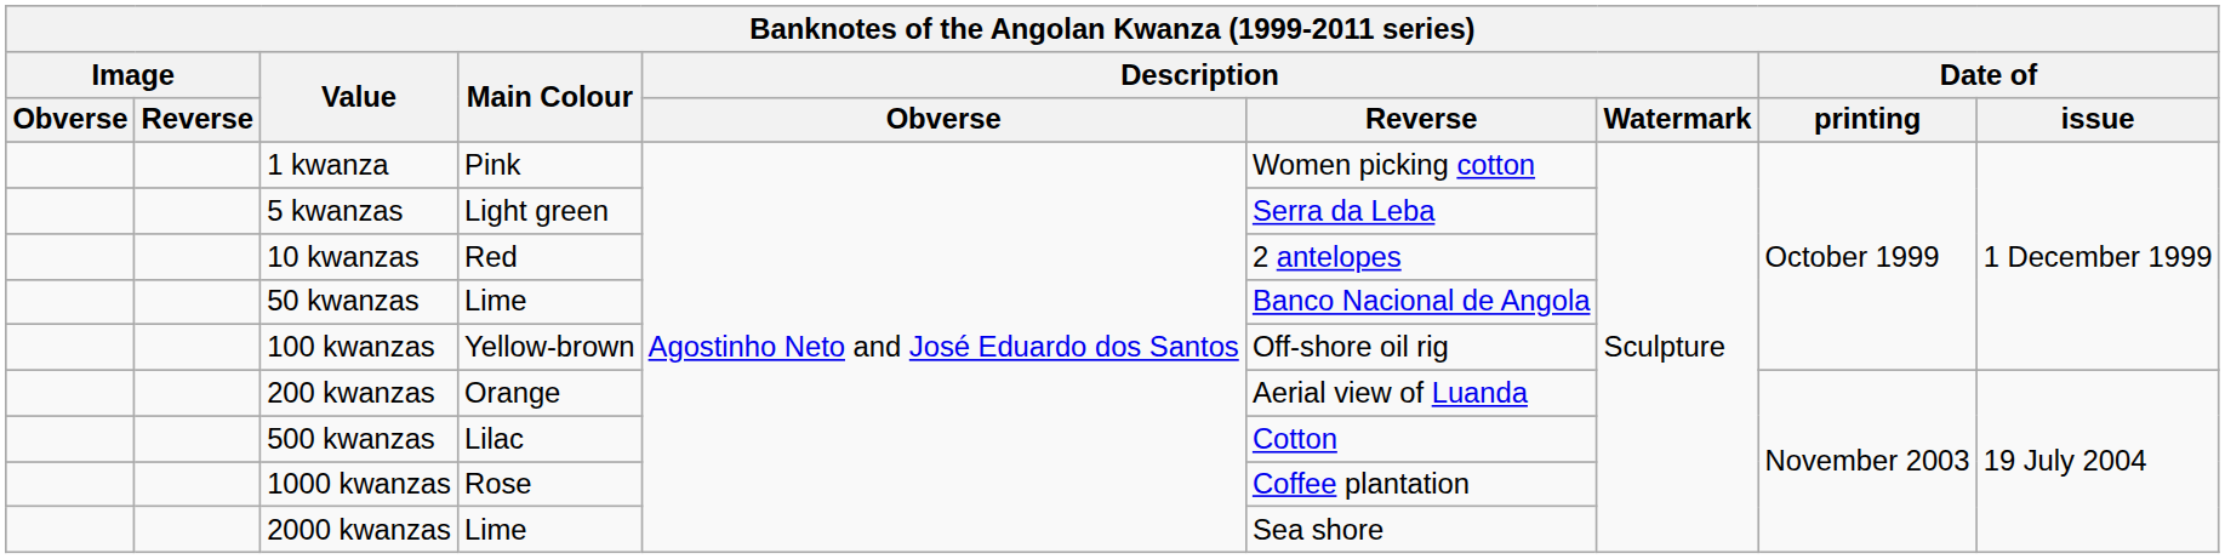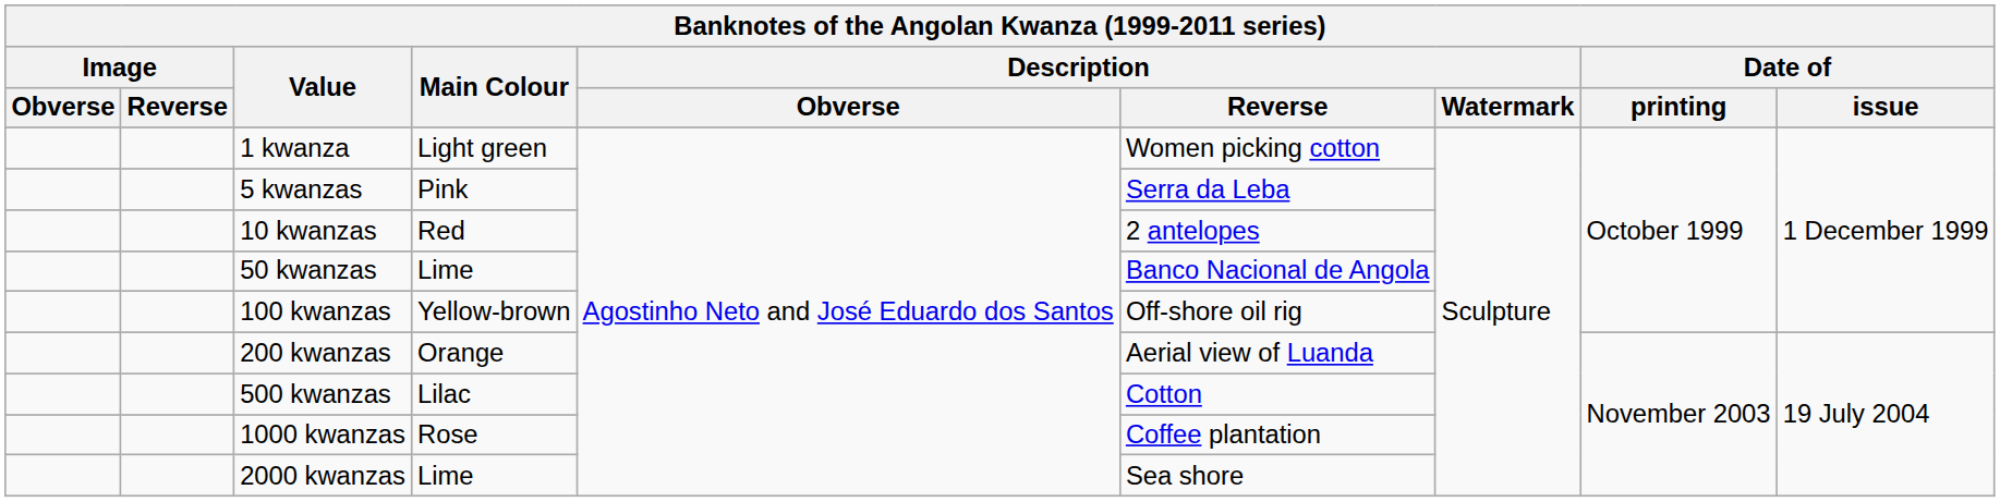1 kwanza | Main Colour: Pink -> Light green
5 kwanzas | Main Colour: Light green -> Pink
